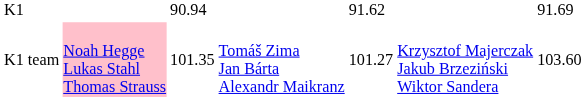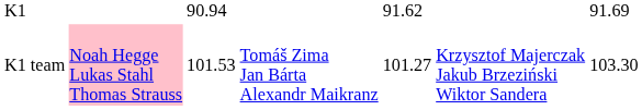K1 team | column 3: 101.35 -> 101.53
K1 team | column 7: 103.60 -> 103.30
